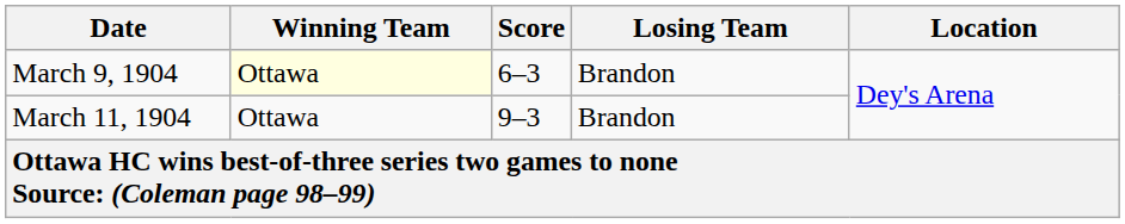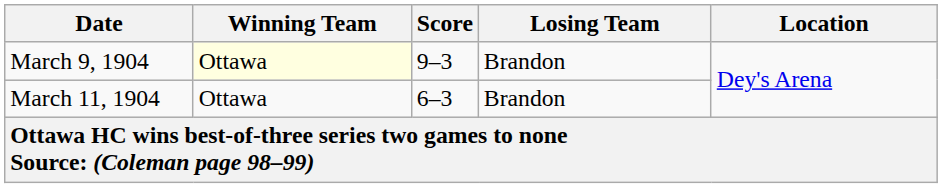March 9, 1904 | Score: 6–3 -> 9–3
March 11, 1904 | Score: 9–3 -> 6–3
